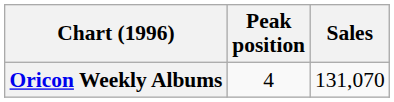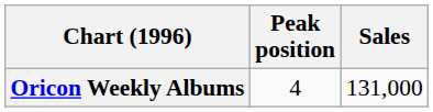Oricon Weekly Albums | Sales: 131,070 -> 131,000
